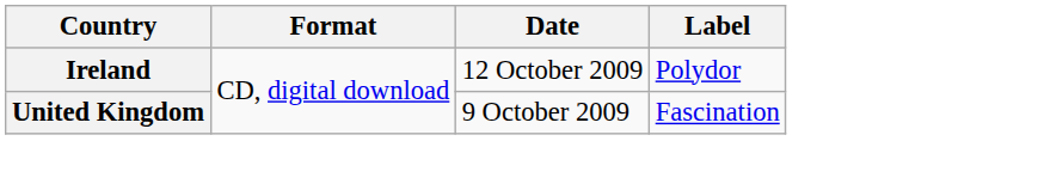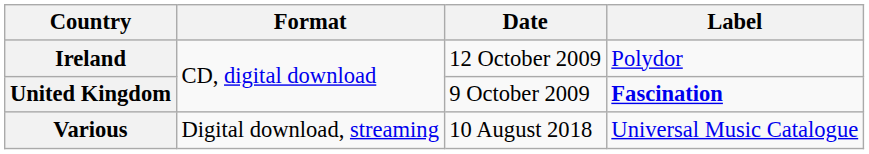United Kingdom | Label: normal -> bold
+ row: Various | Digital download, streaming | 10 August 2018 | Universal Music Catalogue
